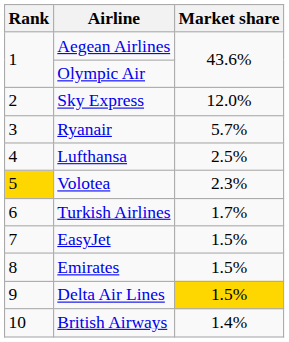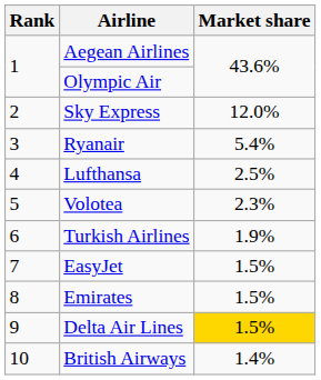Ryanair | Market share: 5.7% -> 5.4%
Volotea | Rank: gold background -> no background
Turkish Airlines | Market share: 1.7% -> 1.9%
